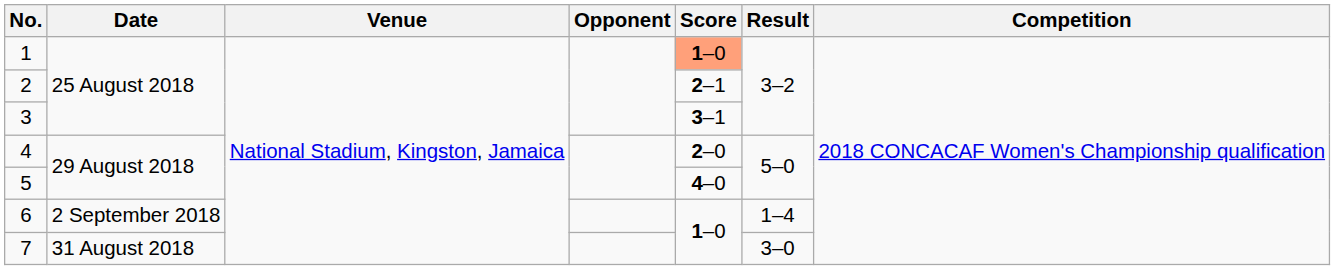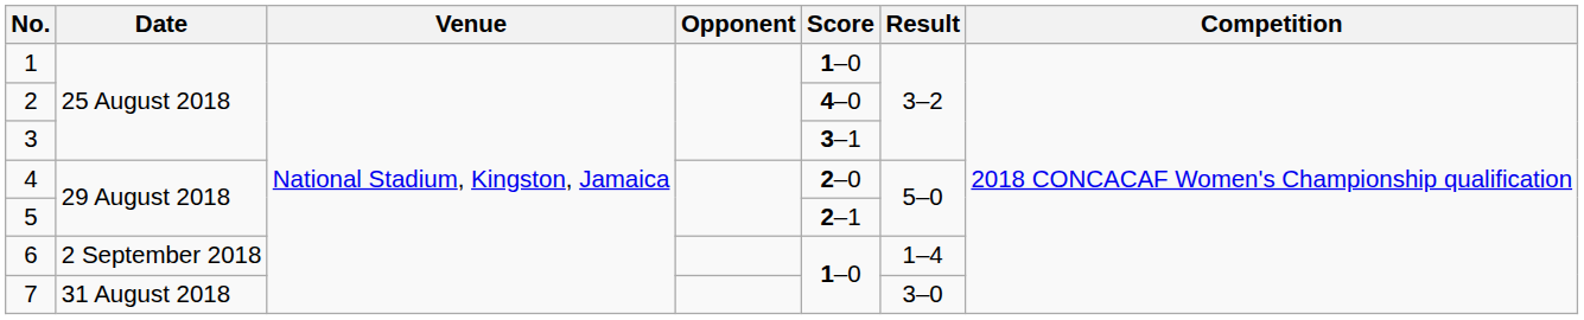1 | Score: lightsalmon background -> no background
2 | Score: 2–1 -> 4–0
5 | Score: 4–0 -> 2–1
